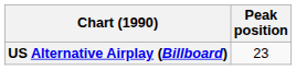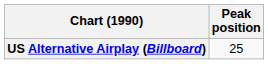US Alternative Airplay (Billboard) | Peak position: 23 -> 25
